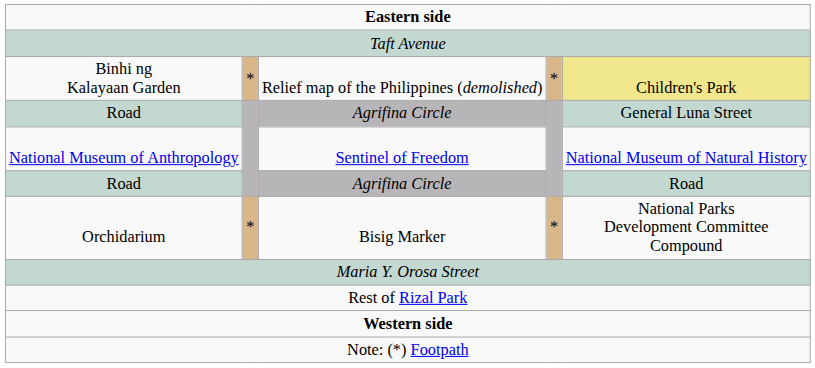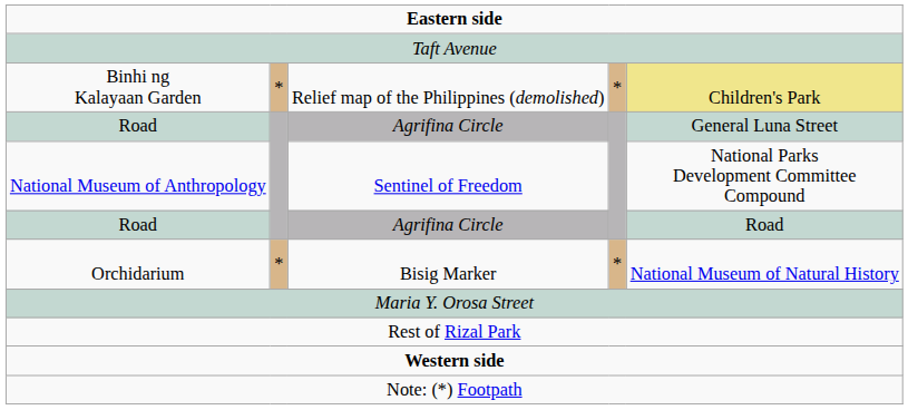National Museum of Anthropology | column 5: National Museum of Natural History -> National Parks Development Committee Compound
Orchidarium | column 5: National Parks Development Committee Compound -> National Museum of Natural History
